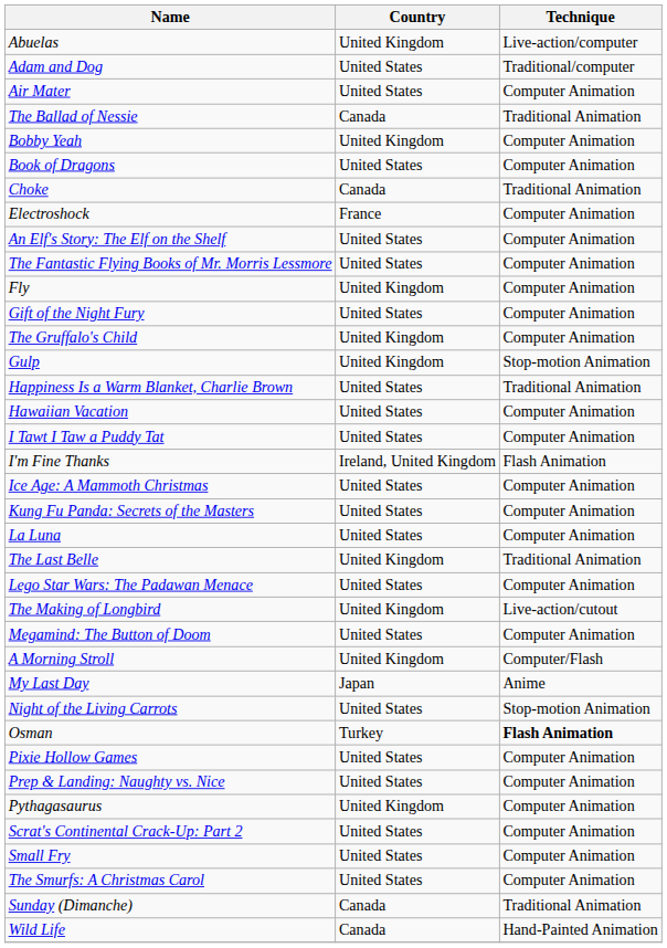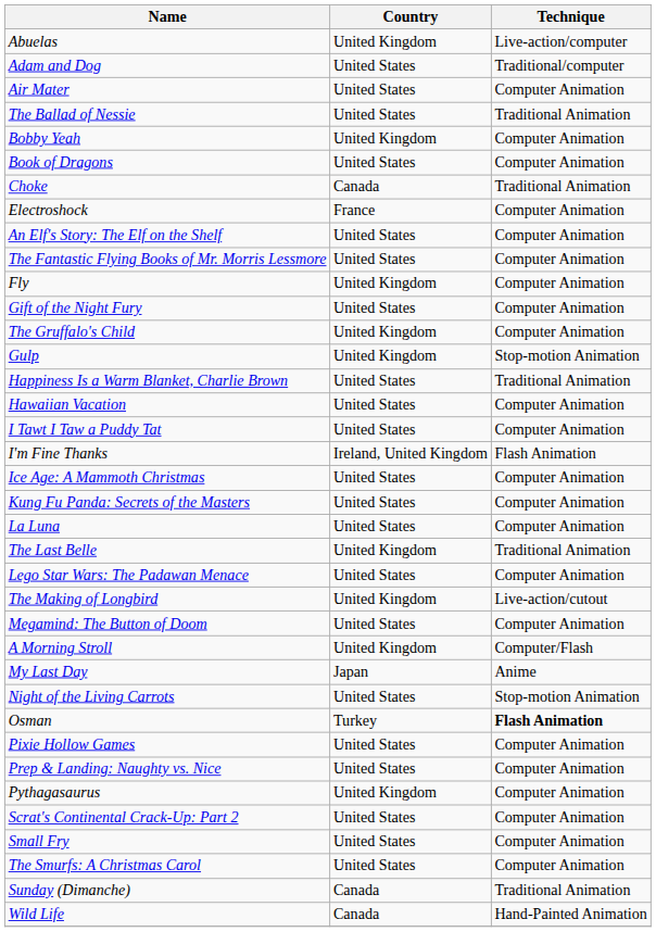The Ballad of Nessie | Country: Canada -> United States
